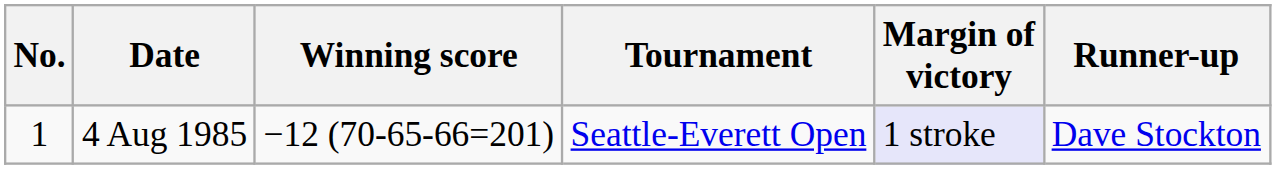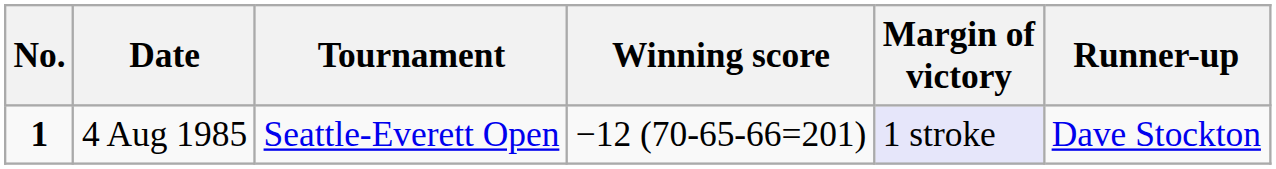columns swapped: Tournament <-> Winning score
4 Aug 1985 | No.: normal -> bold
